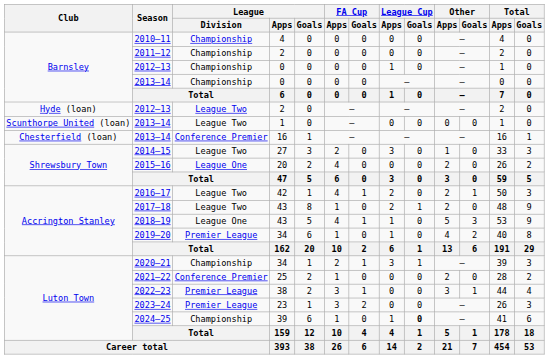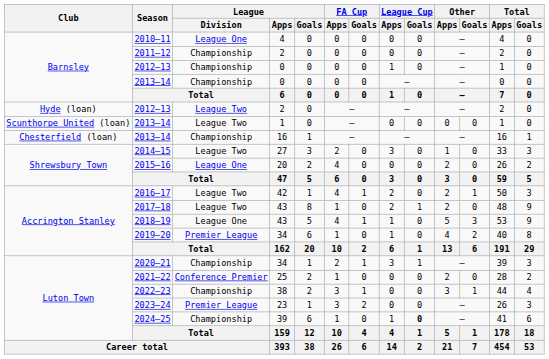2010–11 | League / Division: Championship -> League One
2013–14 / 16 | League / Division: Conference Premier -> Championship
2022–23 | League / Division: Premier League -> Championship
